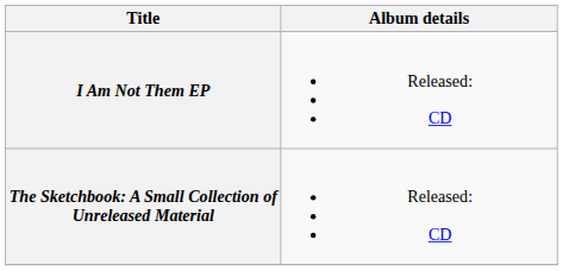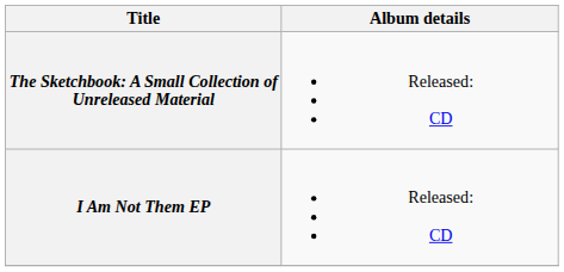rows swapped: I Am Not Them EP <-> The Sketchbook: A Small Collection of Unreleased Material
